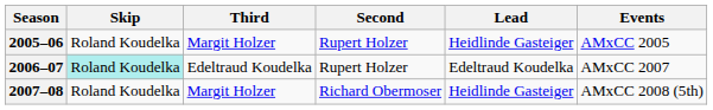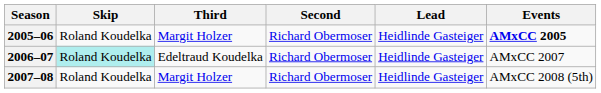2005–06 | Second: Rupert Holzer -> Richard Obermoser
2005–06 | Events: normal -> bold
2006–07 | Second: Rupert Holzer -> Richard Obermoser
2006–07 | Lead: Edeltraud Koudelka -> Heidlinde Gasteiger
